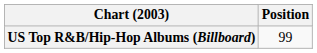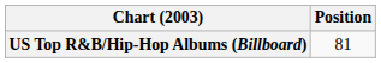US Top R&B/Hip-Hop Albums (Billboard) | Position: 99 -> 81
